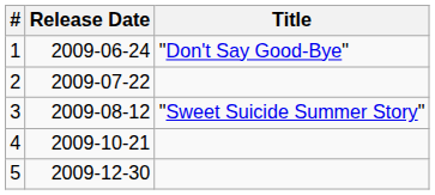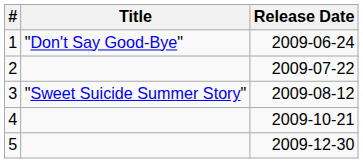columns swapped: Title <-> Release Date
